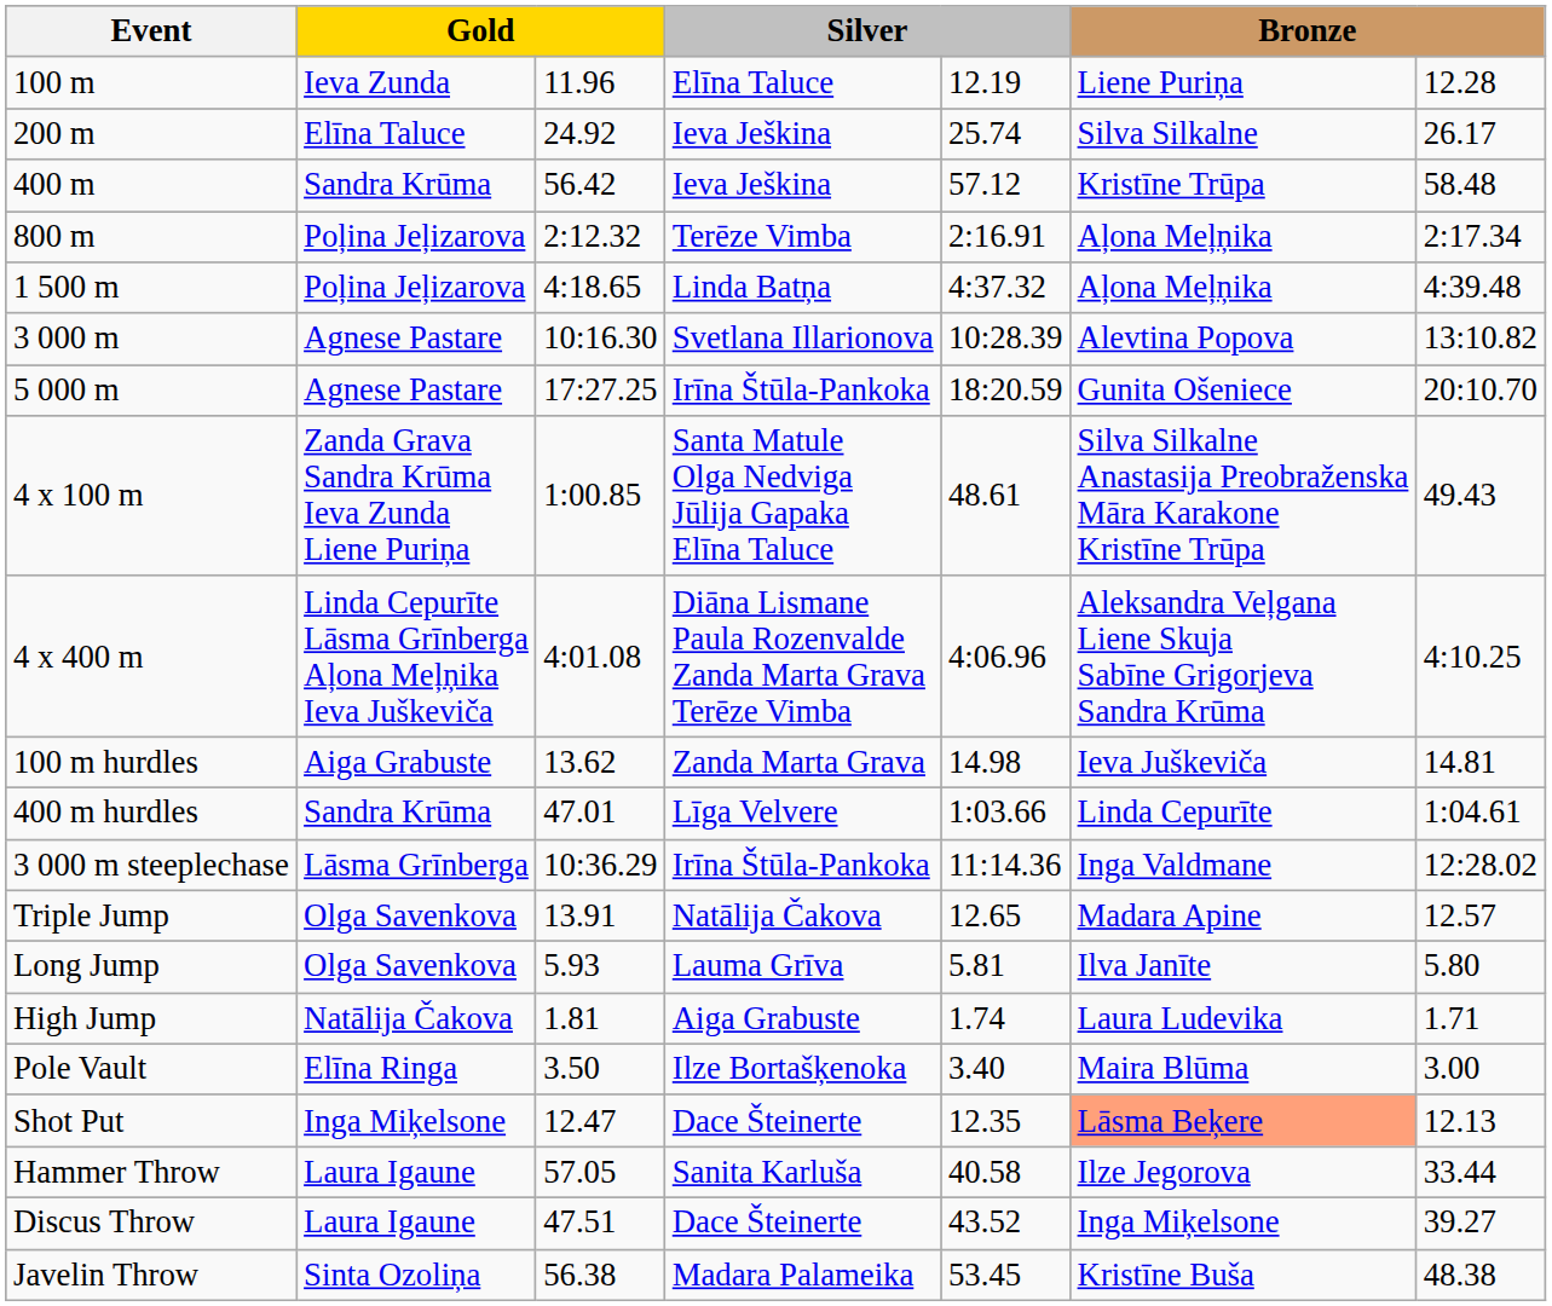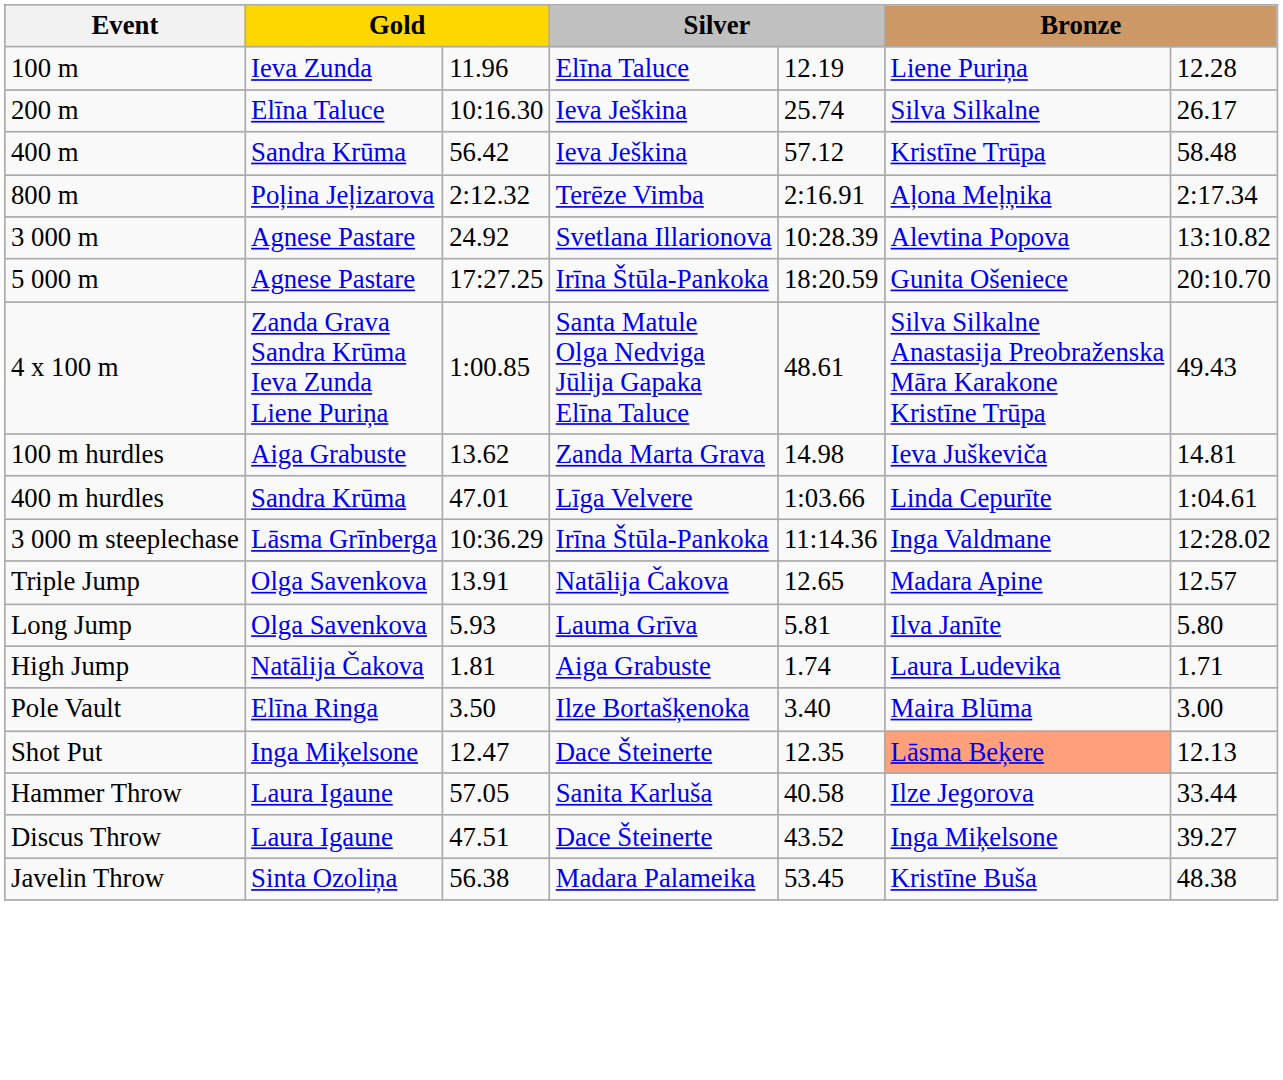200 m | column 3: 24.92 -> 10:16.30
- row: 1 500 m | Poļina Jeļizarova | 4:18.65 | Linda Batņa | 4:37.32 | Aļona Meļņika | 4:39.48
3 000 m | column 3: 10:16.30 -> 24.92
- row: 4 x 400 m | Linda Cepurīte Lāsma Grīnberga Aļona Meļņika Ieva Juškeviča | 4:01.08 | Diāna Lismane Paula Rozenvalde Zanda Marta Grava Terēze Vimba | 4:06.96 | Aleksandra Veļgana Liene Skuja Sabīne Grigorjeva Sandra Krūma | 4:10.25
